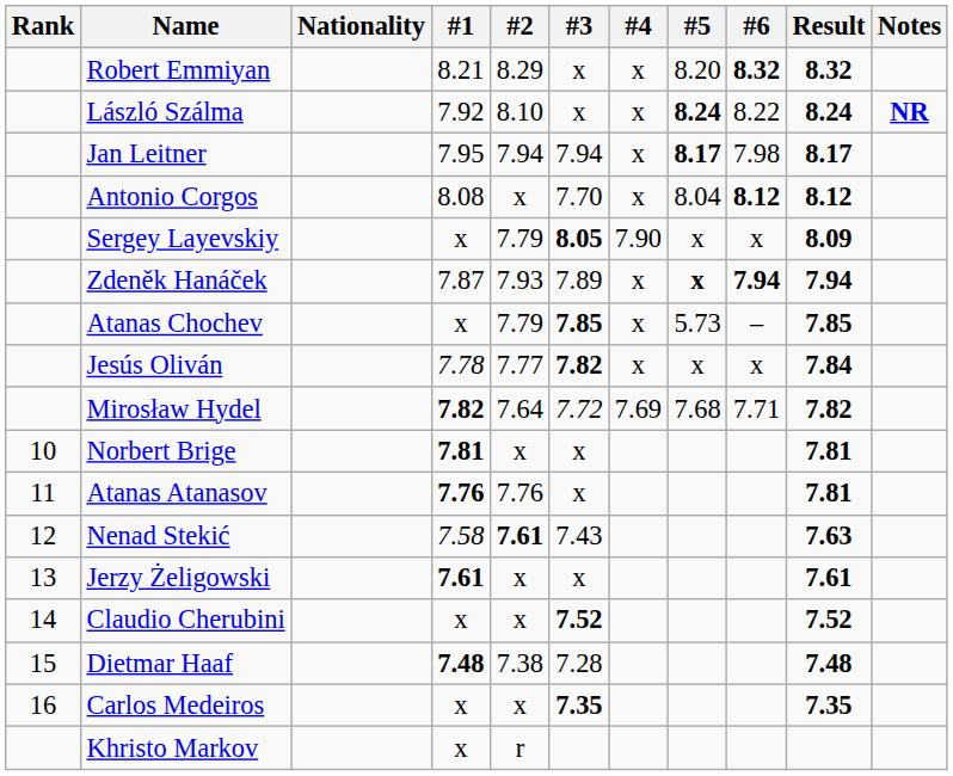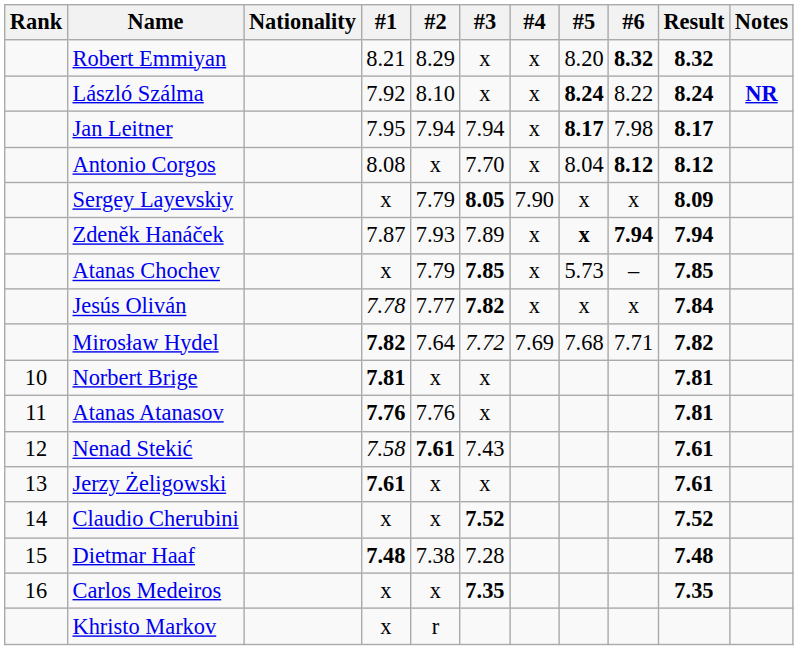Nenad Stekić | Result: 7.63 -> 7.61
